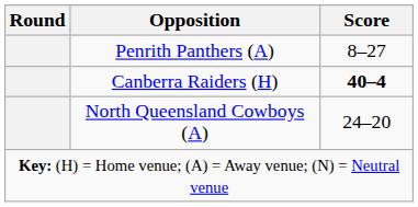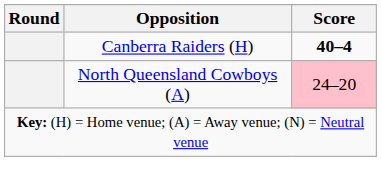- row: Penrith Panthers (A) | 8–27
North Queensland Cowboys (A) | Score: no background -> pink background
